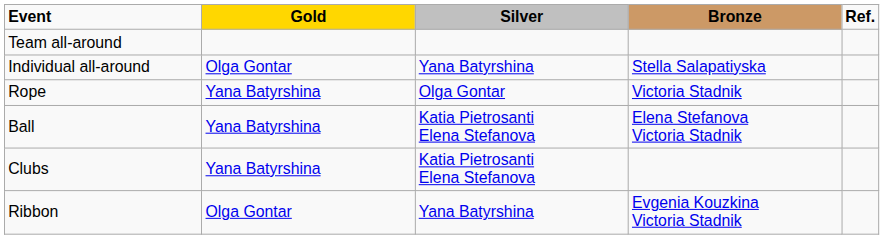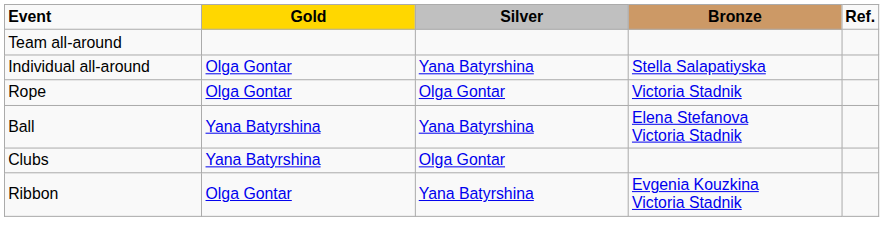Rope | Gold: Yana Batyrshina -> Olga Gontar
Ball | Silver: Katia Pietrosanti Elena Stefanova -> Yana Batyrshina
Clubs | Silver: Katia Pietrosanti Elena Stefanova -> Olga Gontar
